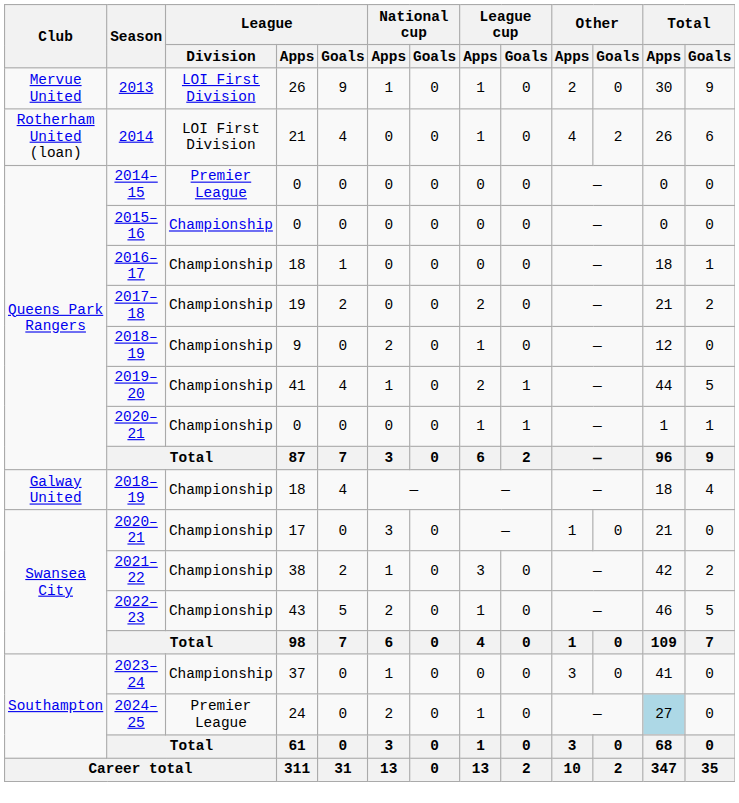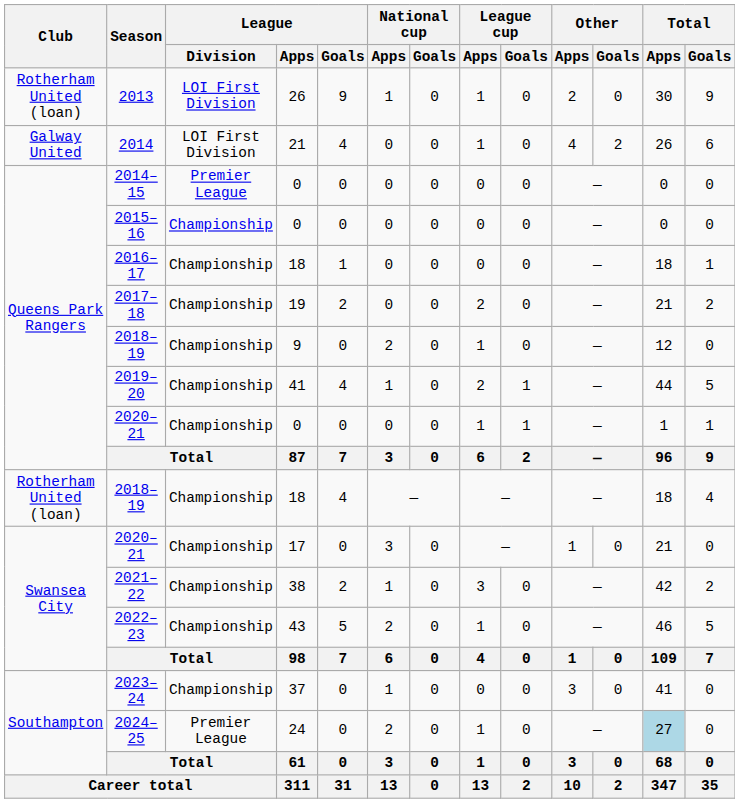2013 | Club: Mervue United -> Rotherham United (loan)
2014 | Club: Rotherham United (loan) -> Galway United
2018–19 / 18 | Club: Galway United -> Rotherham United (loan)
